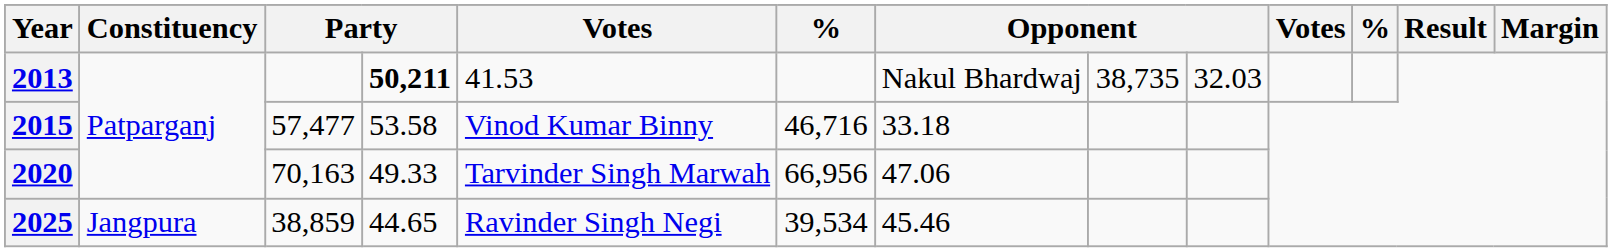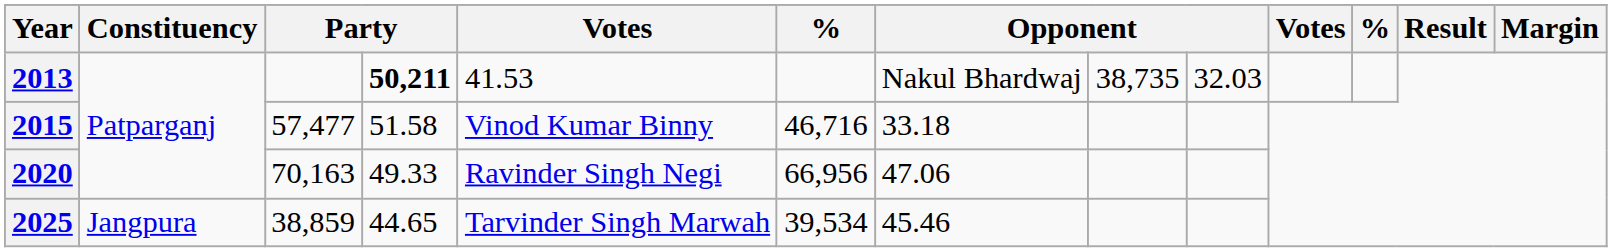2015 | column 4: 53.58 -> 51.58
2020 | column 5: Tarvinder Singh Marwah -> Ravinder Singh Negi
2025 | column 5: Ravinder Singh Negi -> Tarvinder Singh Marwah
